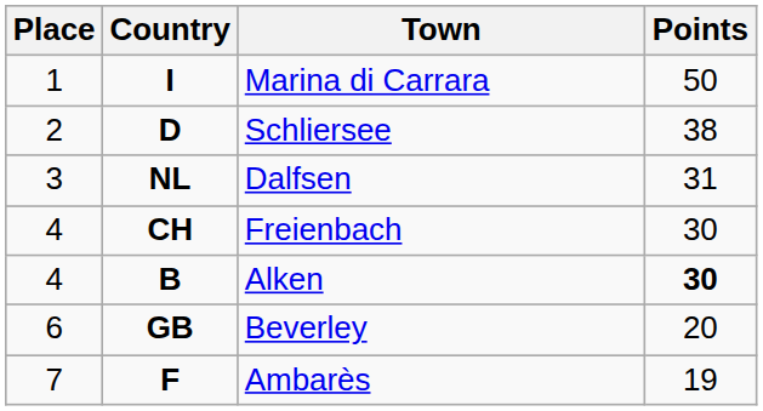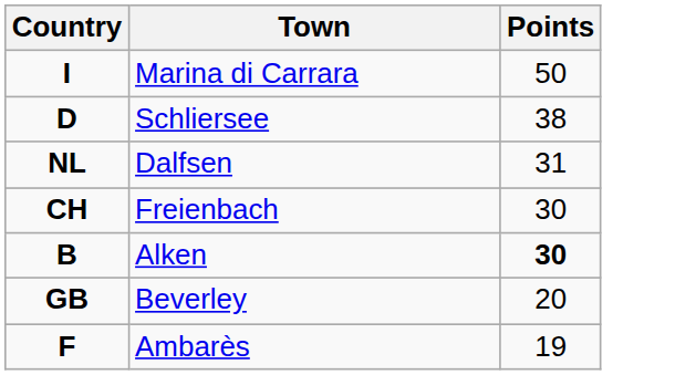- column: Place | 1 | 2 | 3 | 4 | 4 | 6 | 7
